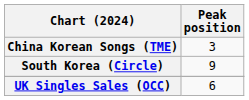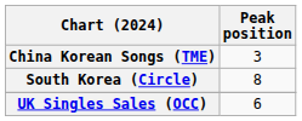South Korea (Circle) | Peak position: 9 -> 8
